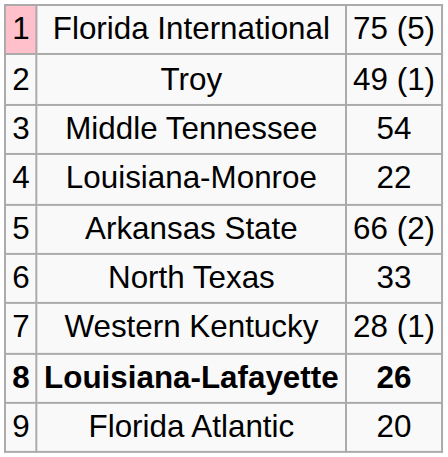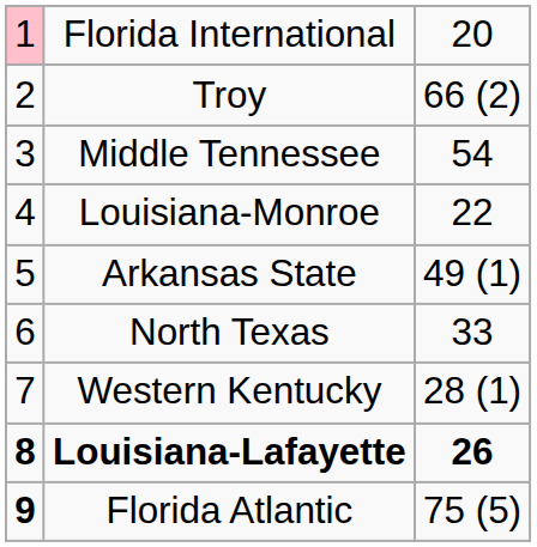Florida International | column 3: 75 (5) -> 20
Troy | column 3: 49 (1) -> 66 (2)
Arkansas State | column 3: 66 (2) -> 49 (1)
Florida Atlantic | column 1: normal -> bold
Florida Atlantic | column 3: 20 -> 75 (5)
